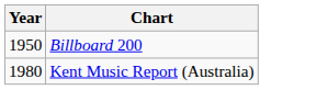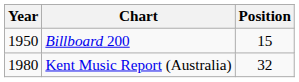+ column: Position | 15 | 32
